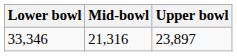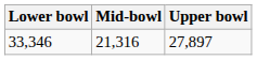33,346 | Upper bowl: 23,897 -> 27,897
